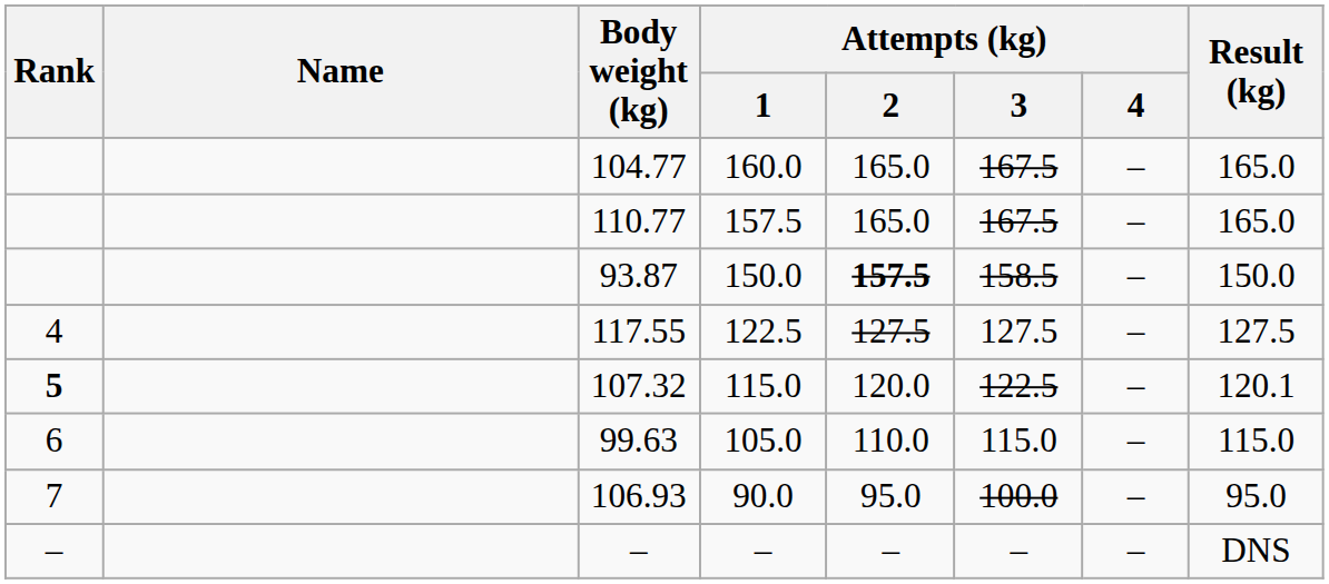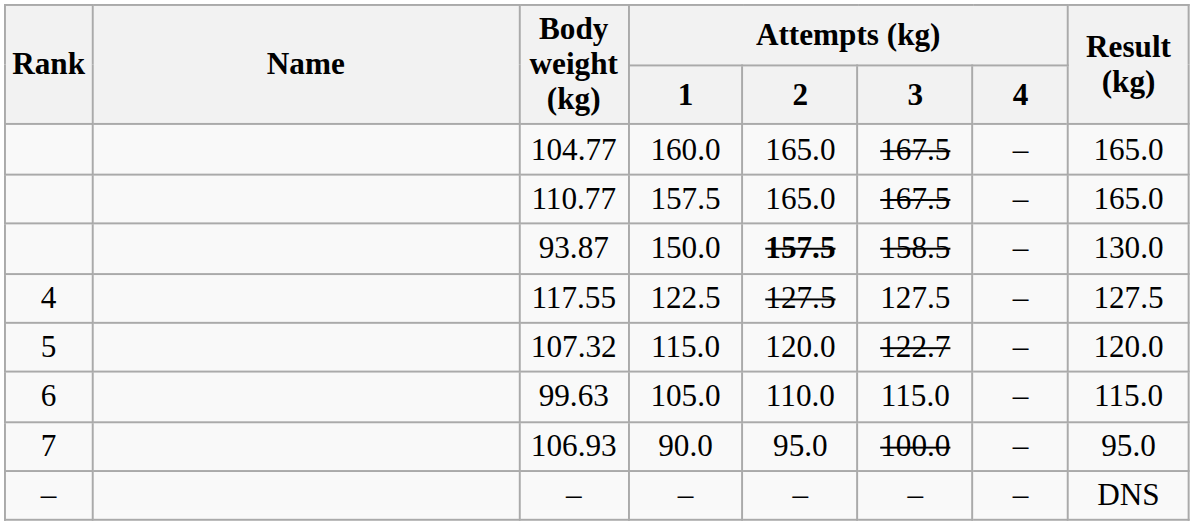93.87 | Result (kg): 150.0 -> 130.0
107.32 | Rank: bold -> normal
107.32 | Attempts (kg) / 3: 122.5 -> 122.7
107.32 | Result (kg): 120.1 -> 120.0
